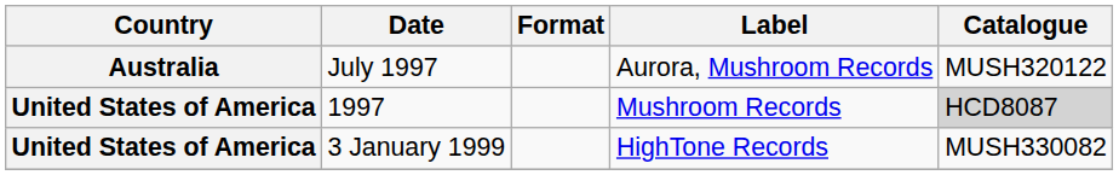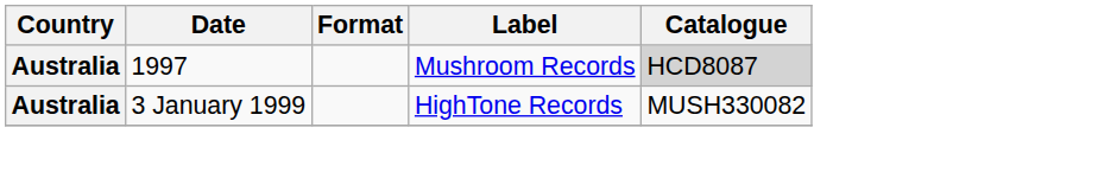- row: Australia | July 1997 | Aurora, Mushroom Records | MUSH320122
1997 | Country: United States of America -> Australia
3 January 1999 | Country: United States of America -> Australia
